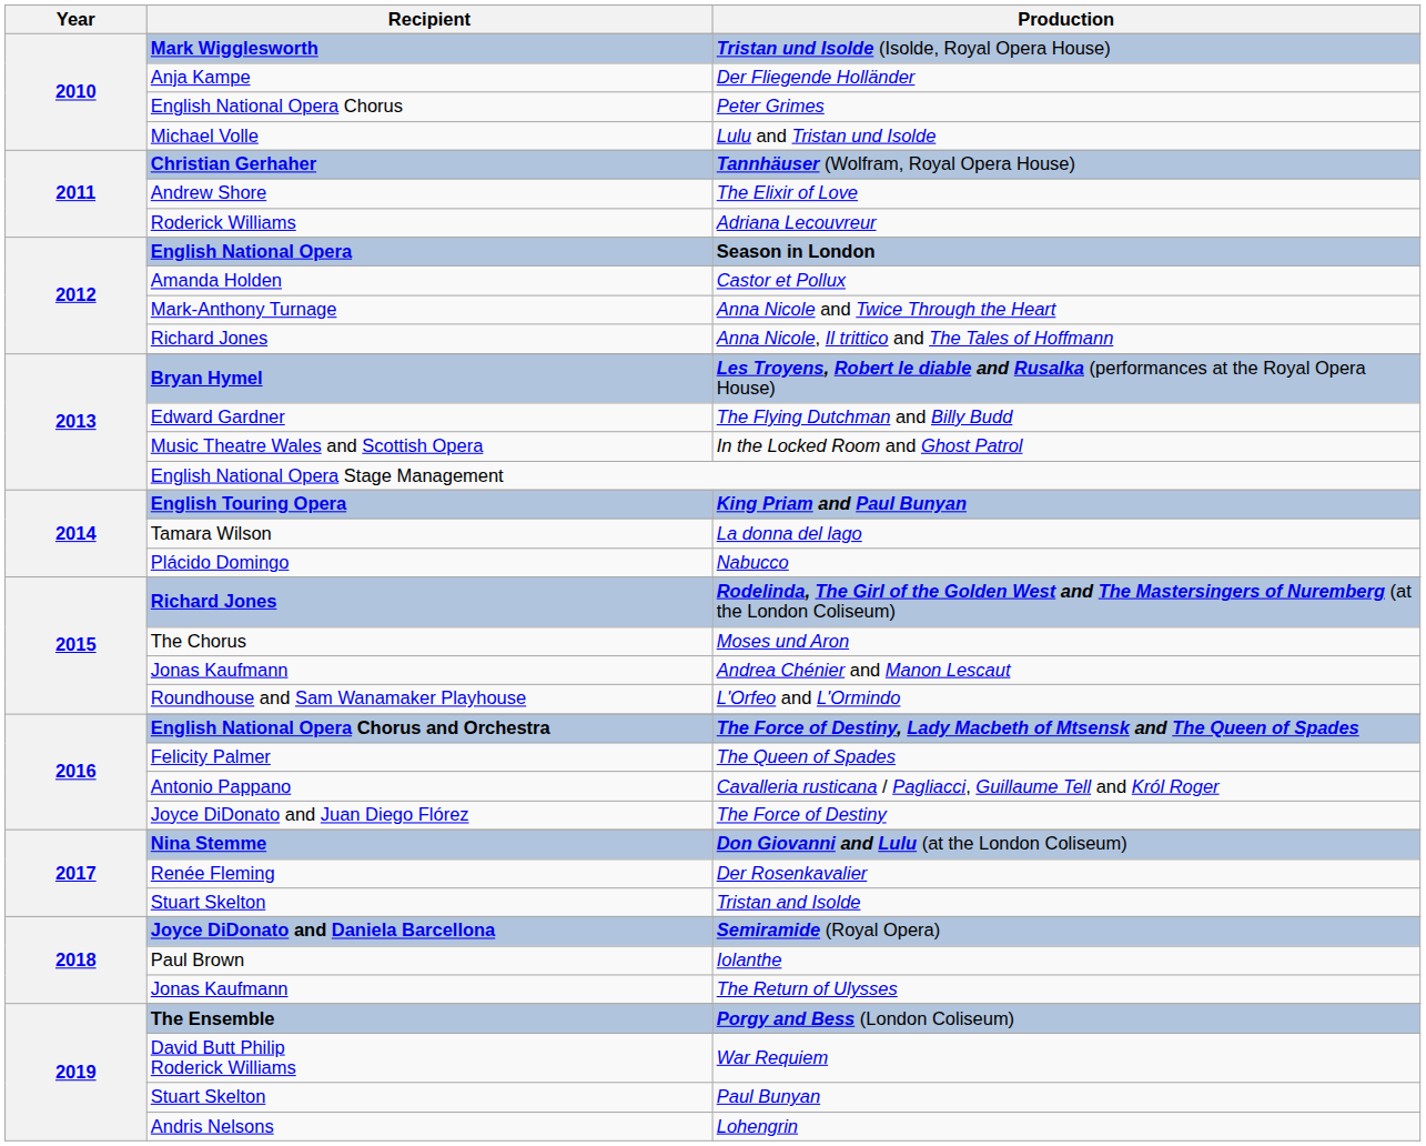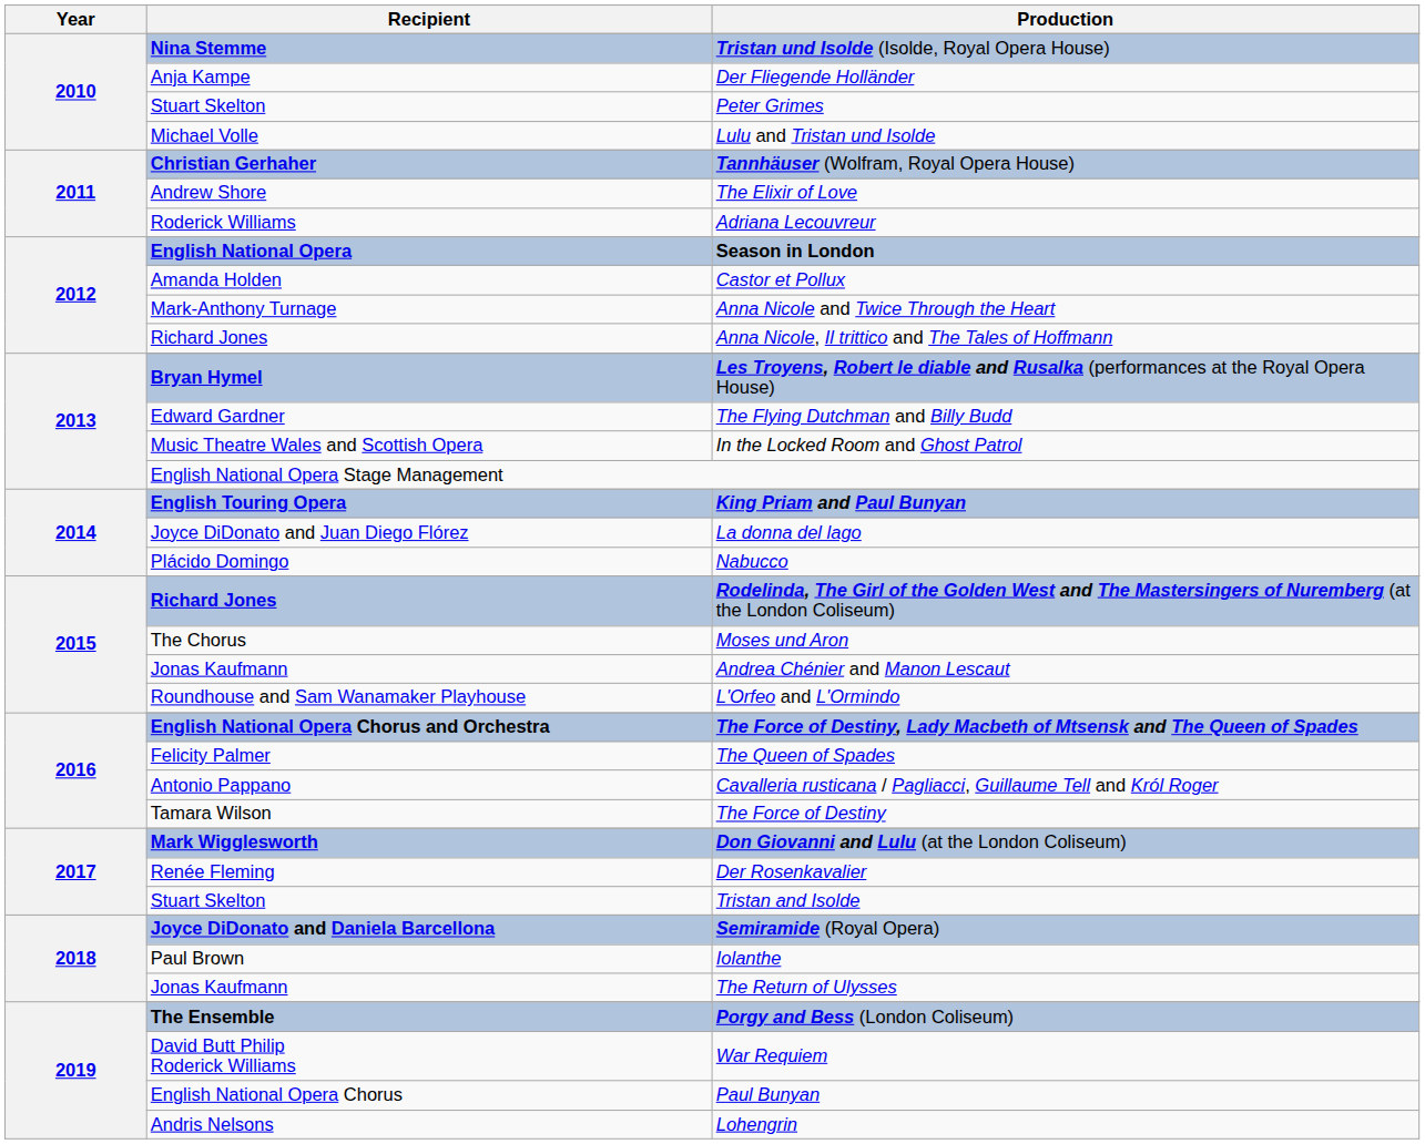Tristan und Isolde (Isolde, Royal Opera House) | Recipient: Mark Wigglesworth -> Nina Stemme
Peter Grimes | Recipient: English National Opera Chorus -> Stuart Skelton
La donna del lago | Recipient: Tamara Wilson -> Joyce DiDonato and Juan Diego Flórez
The Force of Destiny | Recipient: Joyce DiDonato and Juan Diego Flórez -> Tamara Wilson
Don Giovanni and Lulu (at the London Coliseum) | Recipient: Nina Stemme -> Mark Wigglesworth
Paul Bunyan | Recipient: Stuart Skelton -> English National Opera Chorus
